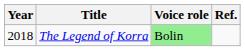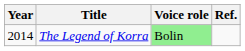The Legend of Korra | Year: 2018 -> 2014
